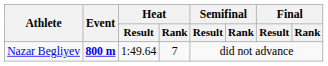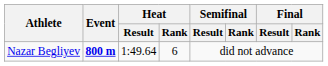Nazar Begliyev | Heat / Rank: 7 -> 6
